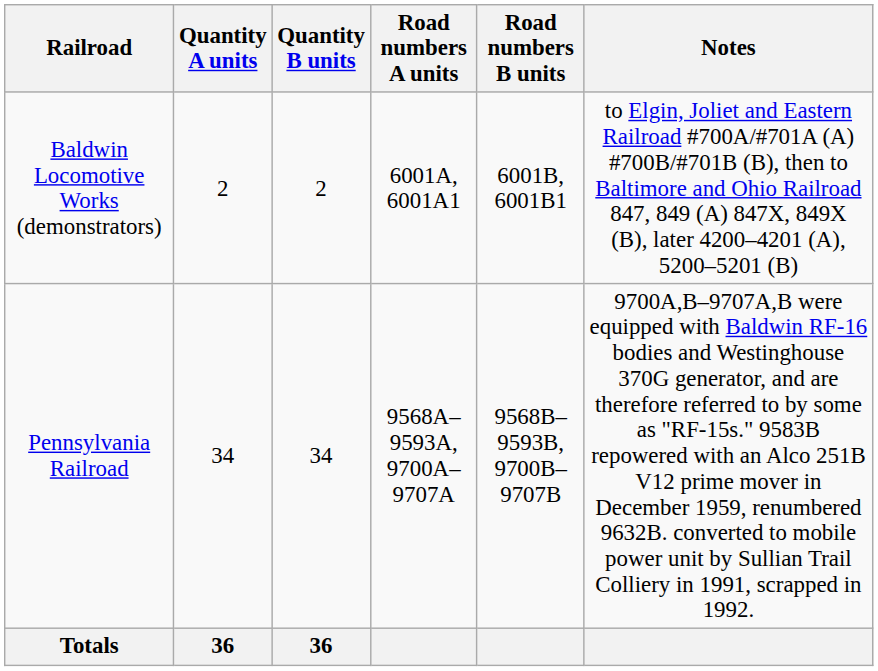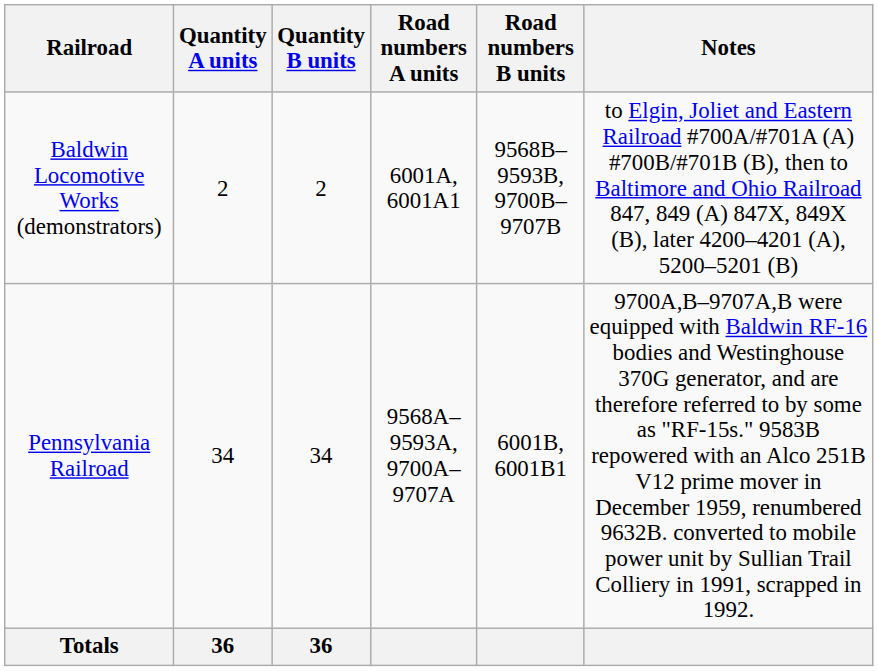Baldwin Locomotive Works (demonstrators) | Road numbers B units: 6001B, 6001B1 -> 9568B–9593B, 9700B–9707B
Pennsylvania Railroad | Road numbers B units: 9568B–9593B, 9700B–9707B -> 6001B, 6001B1
